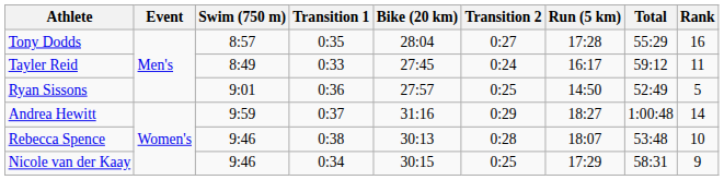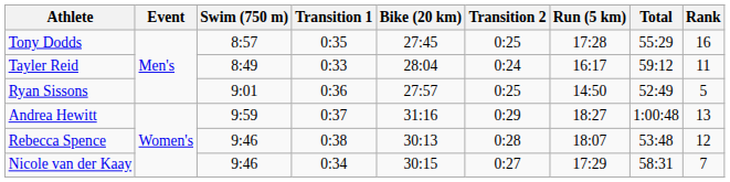Tony Dodds | Bike (20 km): 28:04 -> 27:45
Tony Dodds | Transition 2: 0:27 -> 0:25
Tayler Reid | Bike (20 km): 27:45 -> 28:04
Andrea Hewitt | Rank: 14 -> 13
Rebecca Spence | Rank: 10 -> 12
Nicole van der Kaay | Transition 2: 0:25 -> 0:27
Nicole van der Kaay | Rank: 9 -> 7
